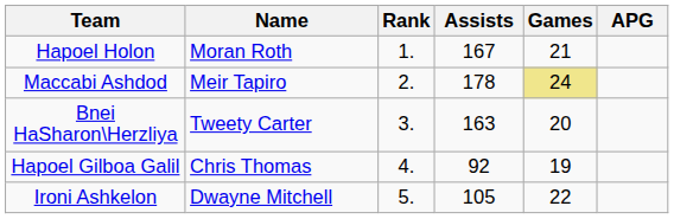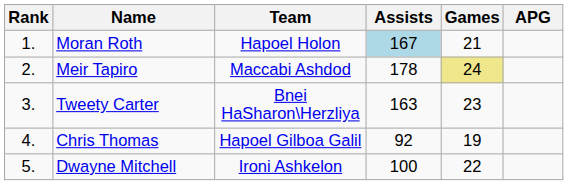columns swapped: Rank <-> Team
Moran Roth | Assists: no background -> lightblue background
Tweety Carter | Games: 20 -> 23
Dwayne Mitchell | Assists: 105 -> 100
